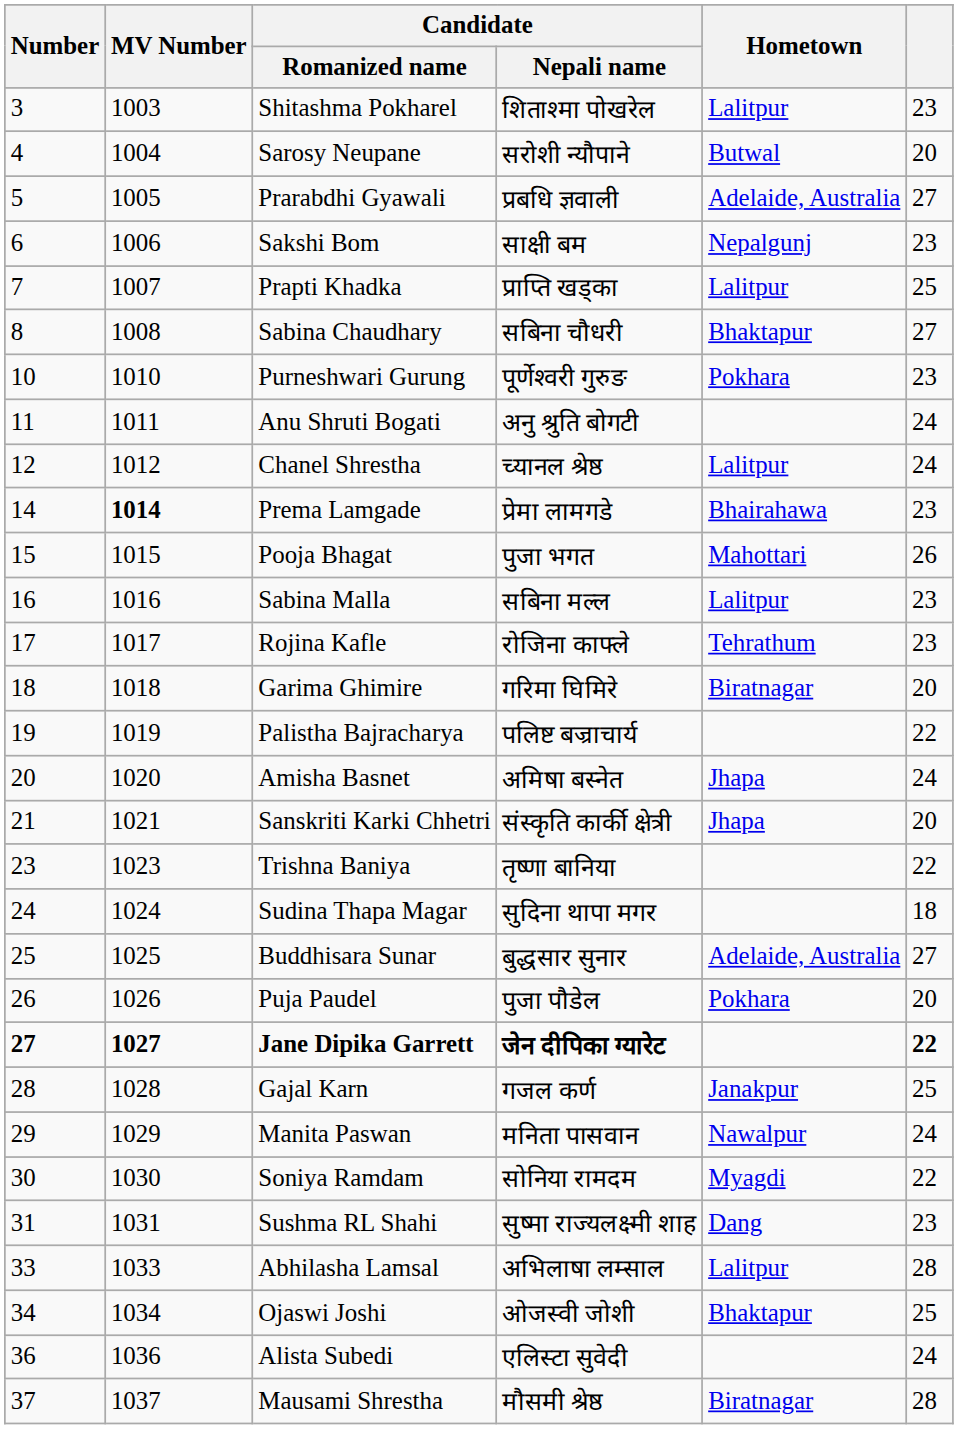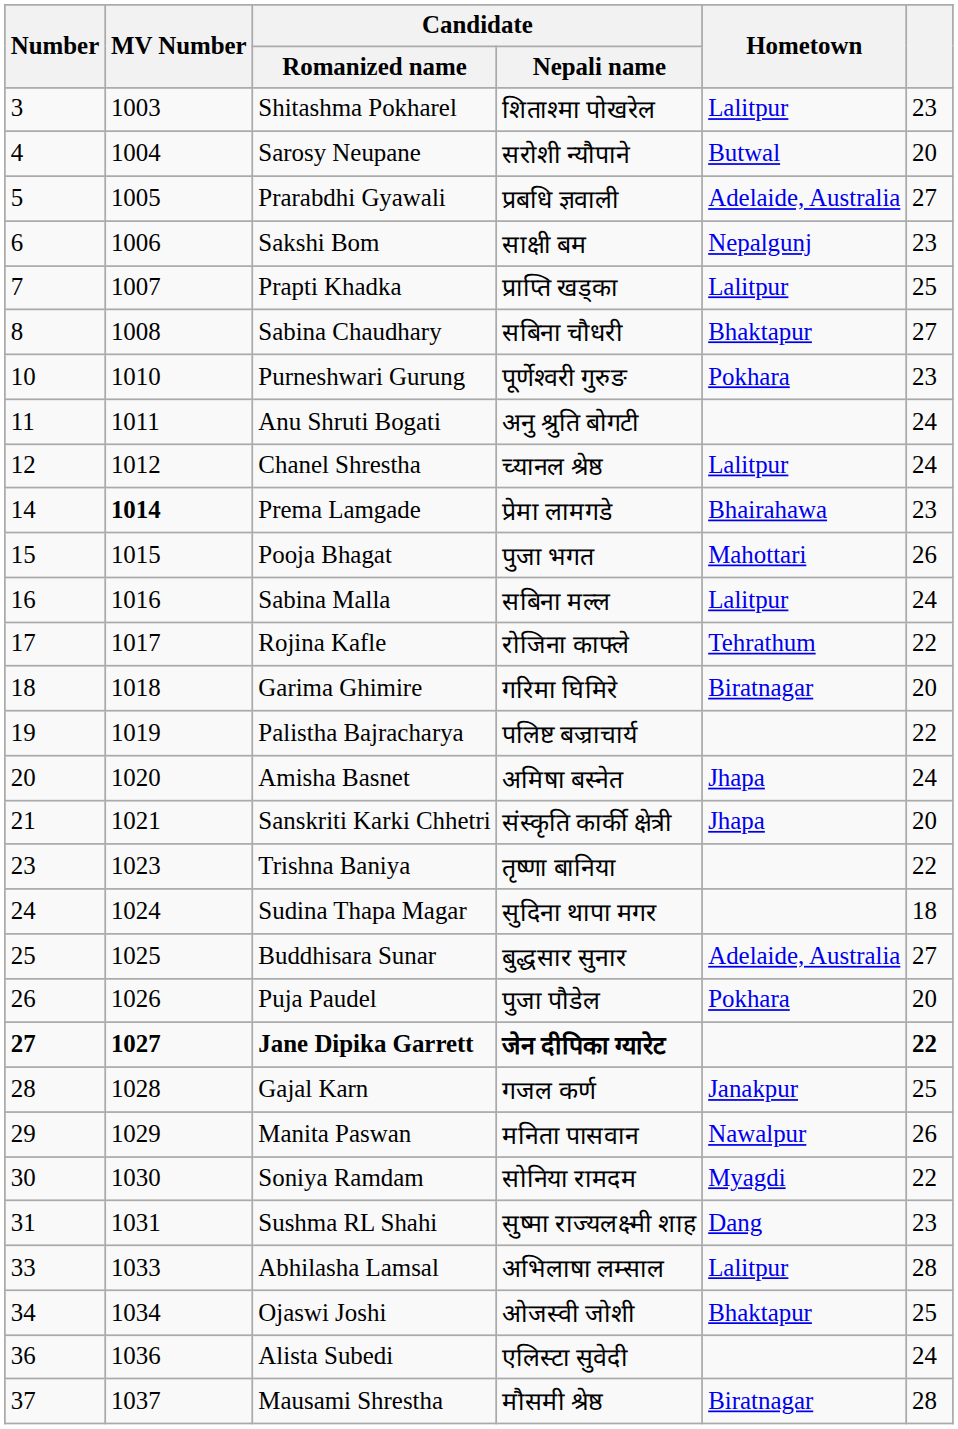Sabina Malla | column 6: 23 -> 24
Rojina Kafle | column 6: 23 -> 22
Manita Paswan | column 6: 24 -> 26
